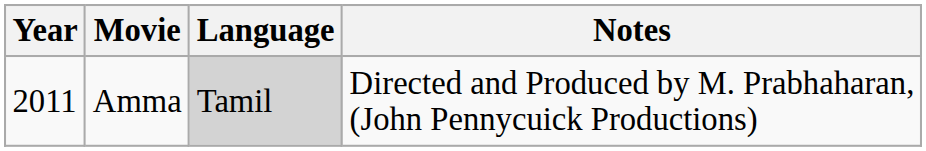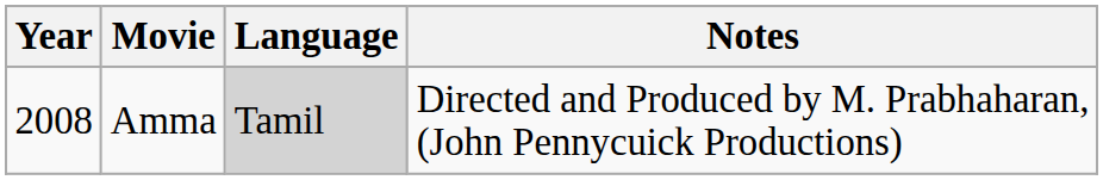Amma | Year: 2011 -> 2008
